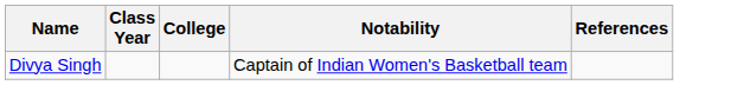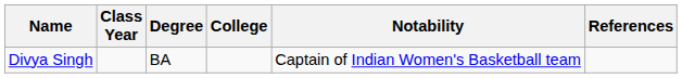+ column: Degree | BA
